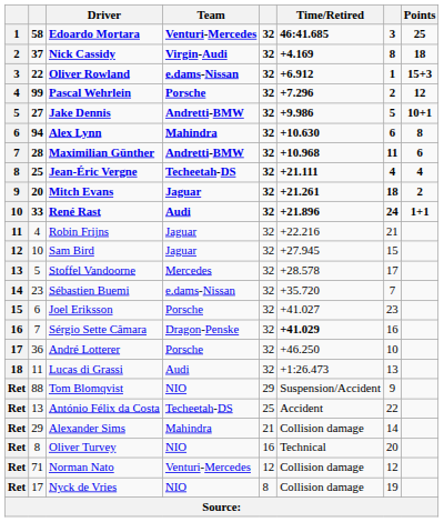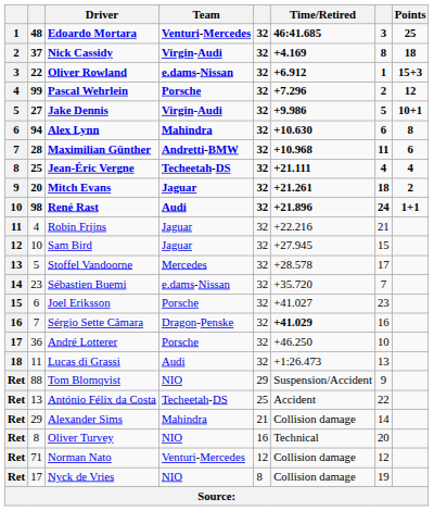Edoardo Mortara | column 2: 58 -> 48
Jake Dennis | Team: Andretti-BMW -> Virgin-Audi
René Rast | column 2: 33 -> 98
